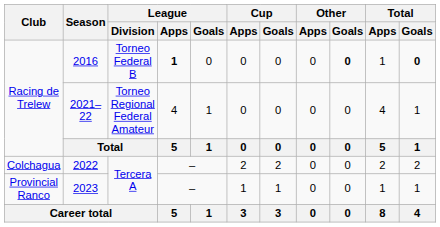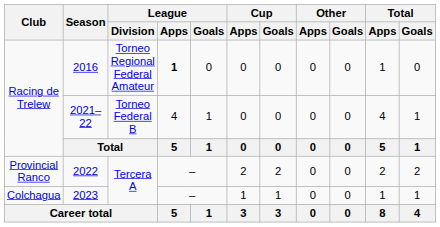2016 | League / Division: Torneo Federal B -> Torneo Regional Federal Amateur
2016 | Other / Goals: bold -> normal
2016 | Total / Goals: bold -> normal
2021–22 | League / Division: Torneo Regional Federal Amateur -> Torneo Federal B
2022 | Club: Colchagua -> Provincial Ranco
2023 | Club: Provincial Ranco -> Colchagua
